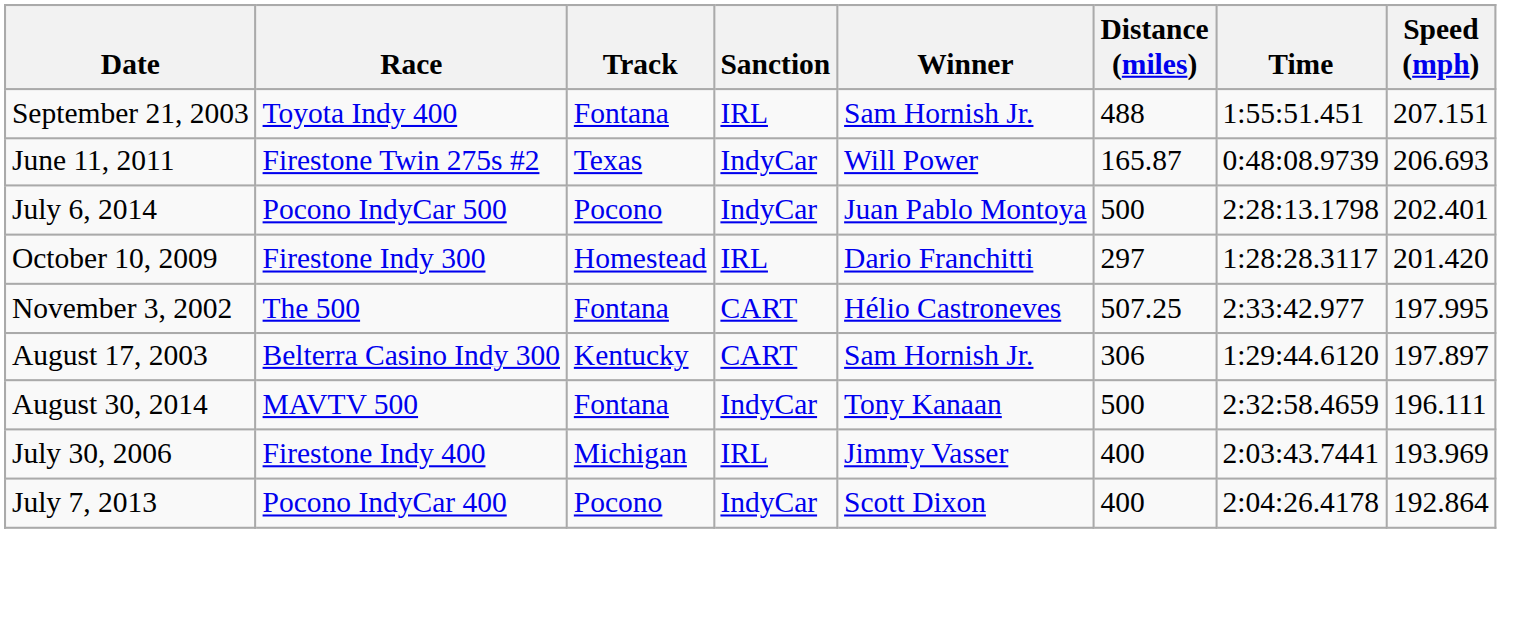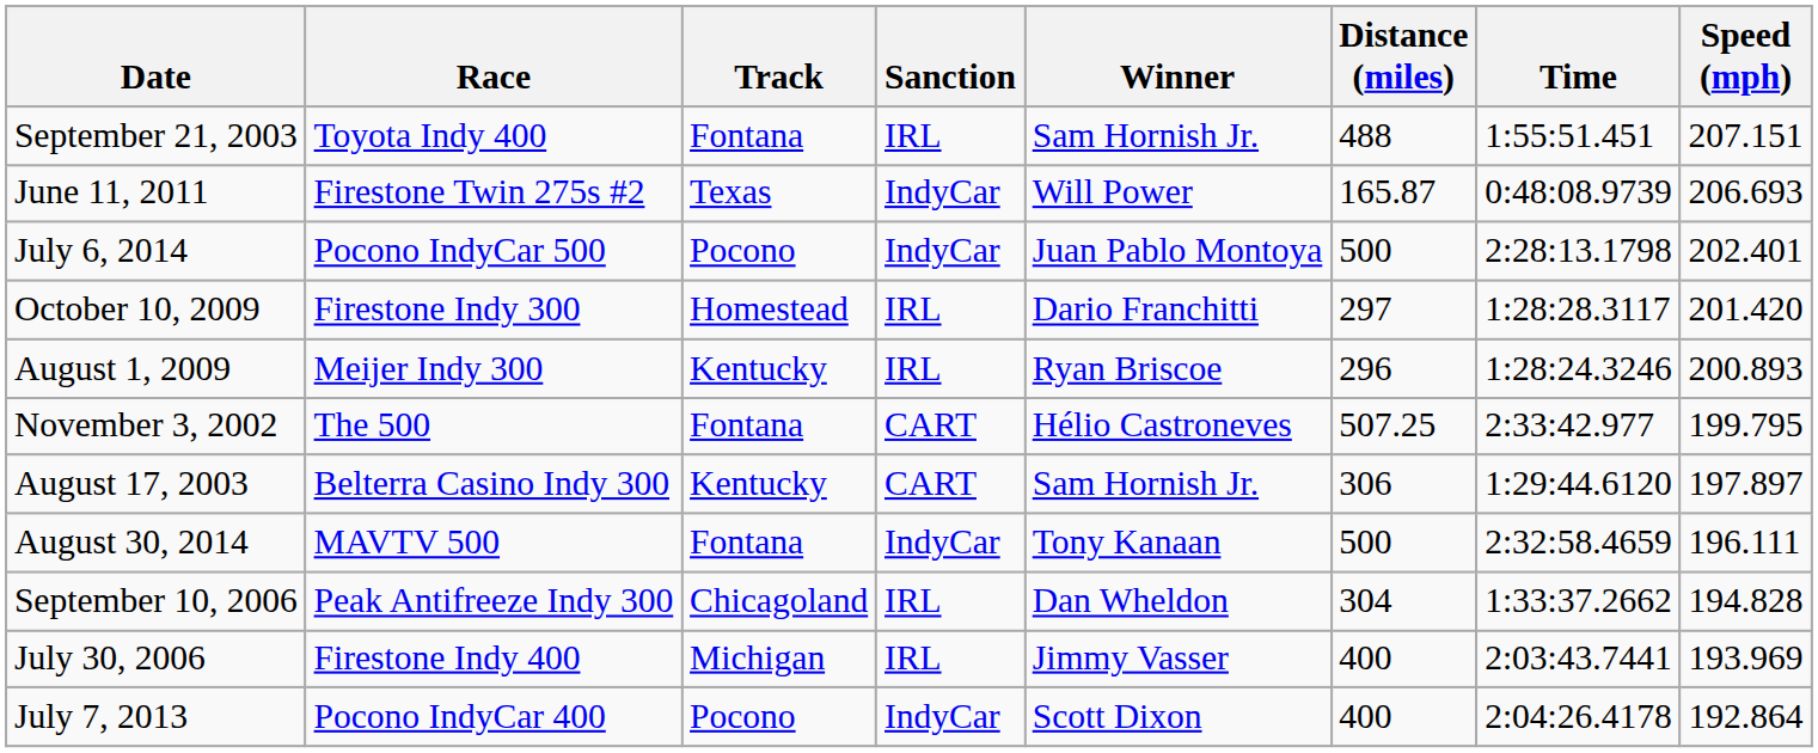+ row: August 1, 2009 | Meijer Indy 300 | Kentucky | IRL | Ryan Briscoe | 296 | 1:28:24.3246 | 200.893
November 3, 2002 | Speed (mph): 197.995 -> 199.795
+ row: September 10, 2006 | Peak Antifreeze Indy 300 | Chicagoland | IRL | Dan Wheldon | 304 | 1:33:37.2662 | 194.828
